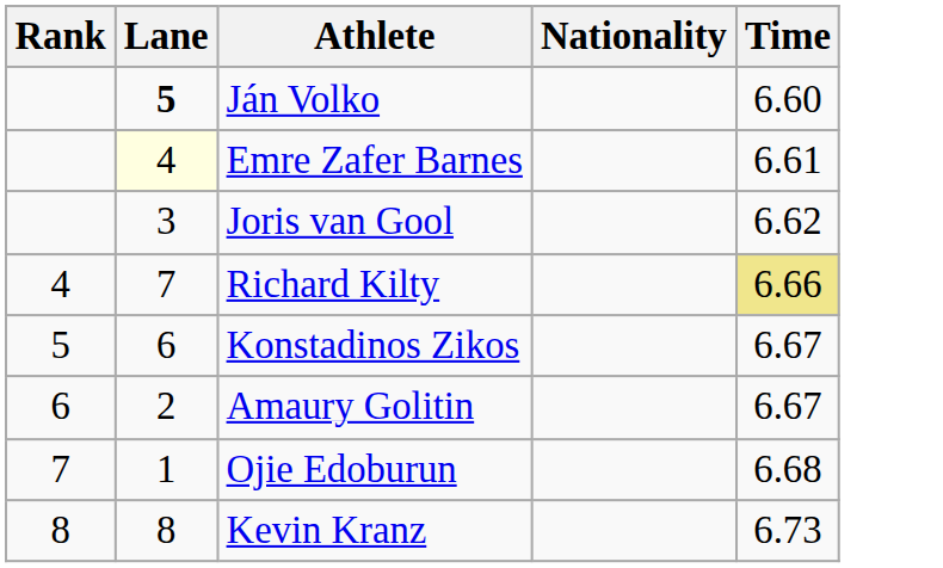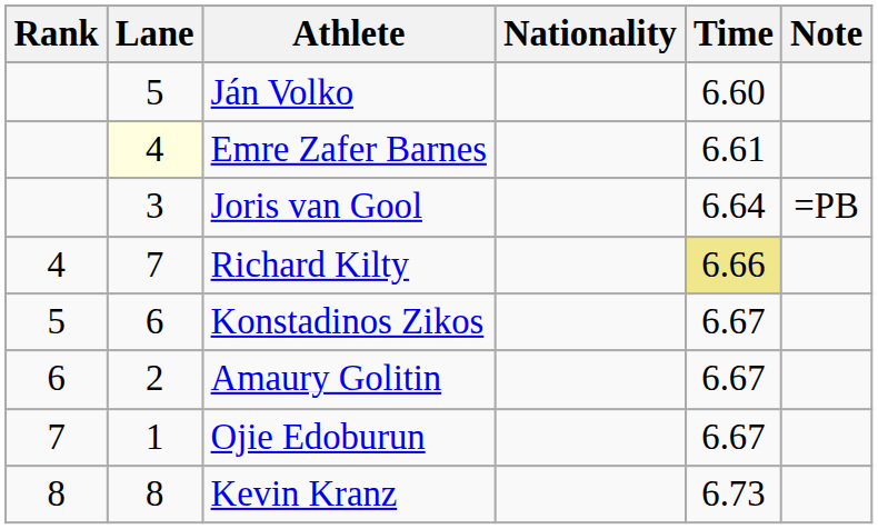+ column: Note | =PB
Ján Volko | Lane: bold -> normal
Joris van Gool | Time: 6.62 -> 6.64
Ojie Edoburun | Time: 6.68 -> 6.67
